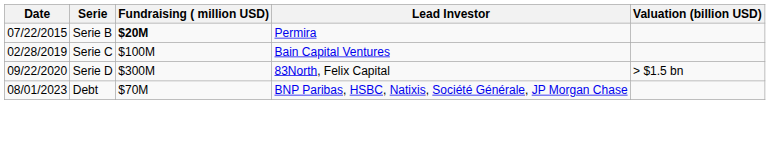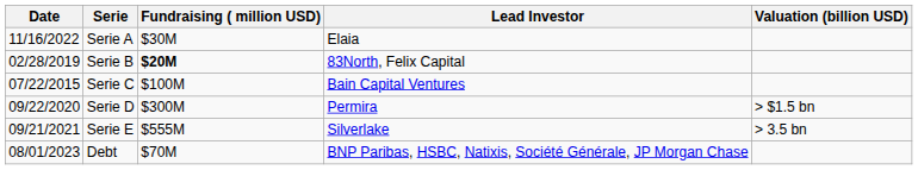+ row: 11/16/2022 | Serie A | $30M | Elaia
Serie B | Date: 07/22/2015 -> 02/28/2019
Serie B | Lead Investor: Permira -> 83North, Felix Capital
Serie C | Date: 02/28/2019 -> 07/22/2015
Serie D | Lead Investor: 83North, Felix Capital -> Permira
+ row: 09/21/2021 | Serie E | $555M | Silverlake | > 3.5 bn
